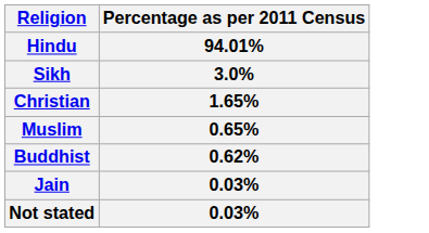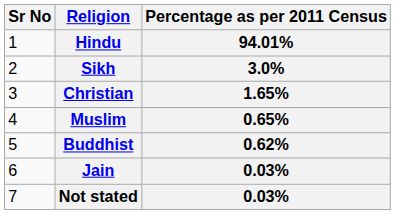+ column: Sr No | 1 | 2 | 3 | 4 | 5 | 6 | 7
